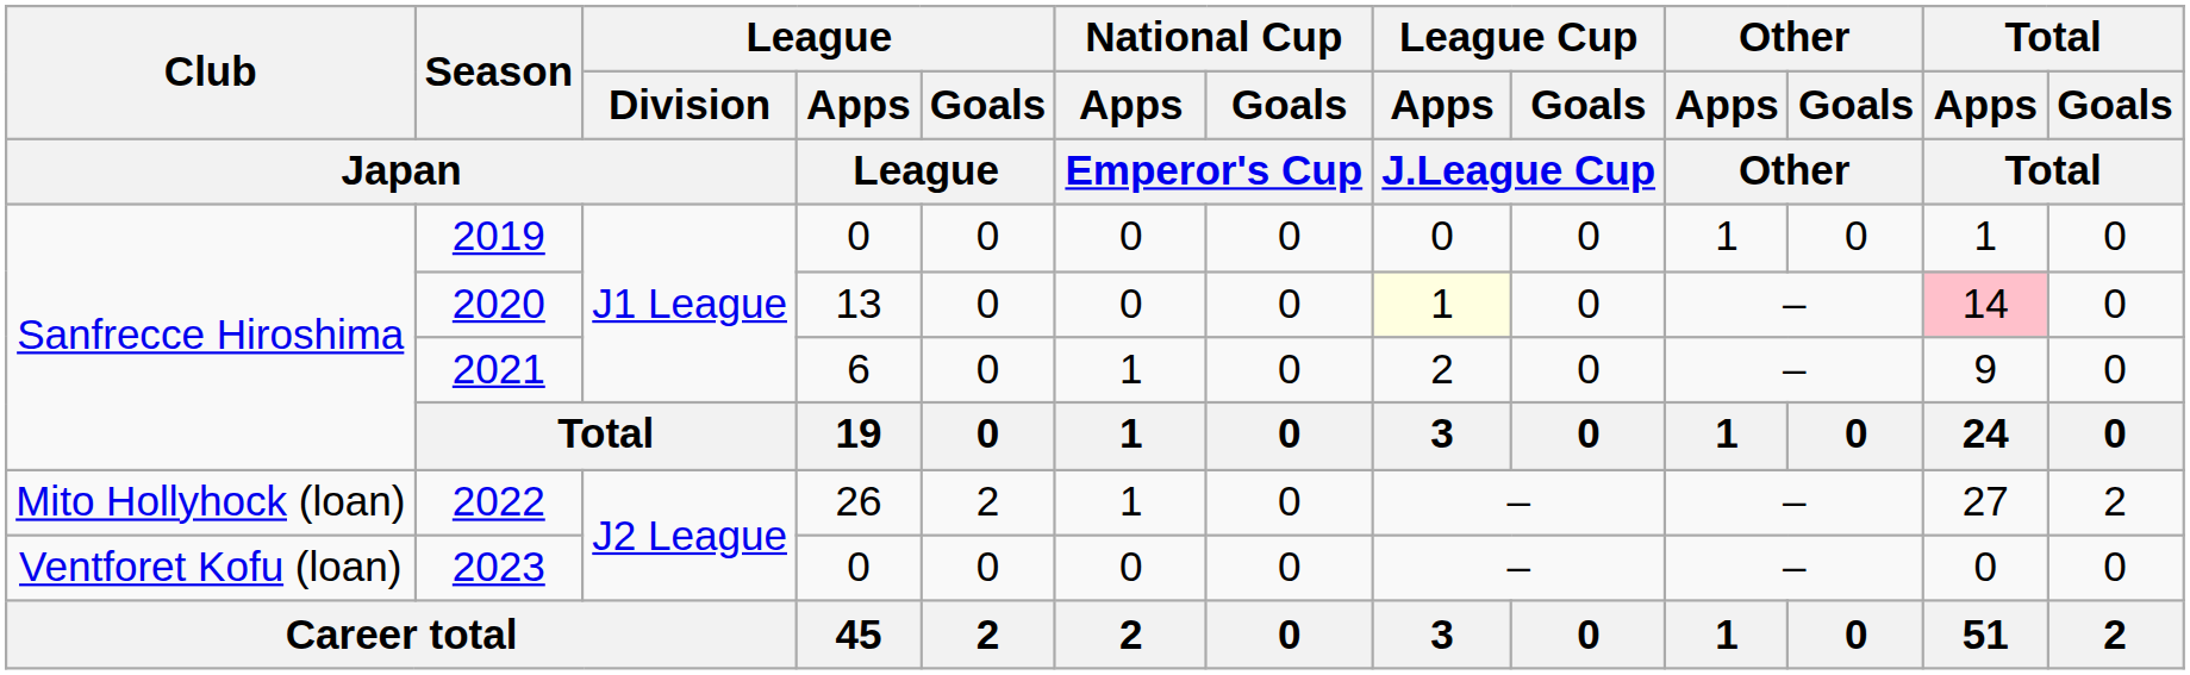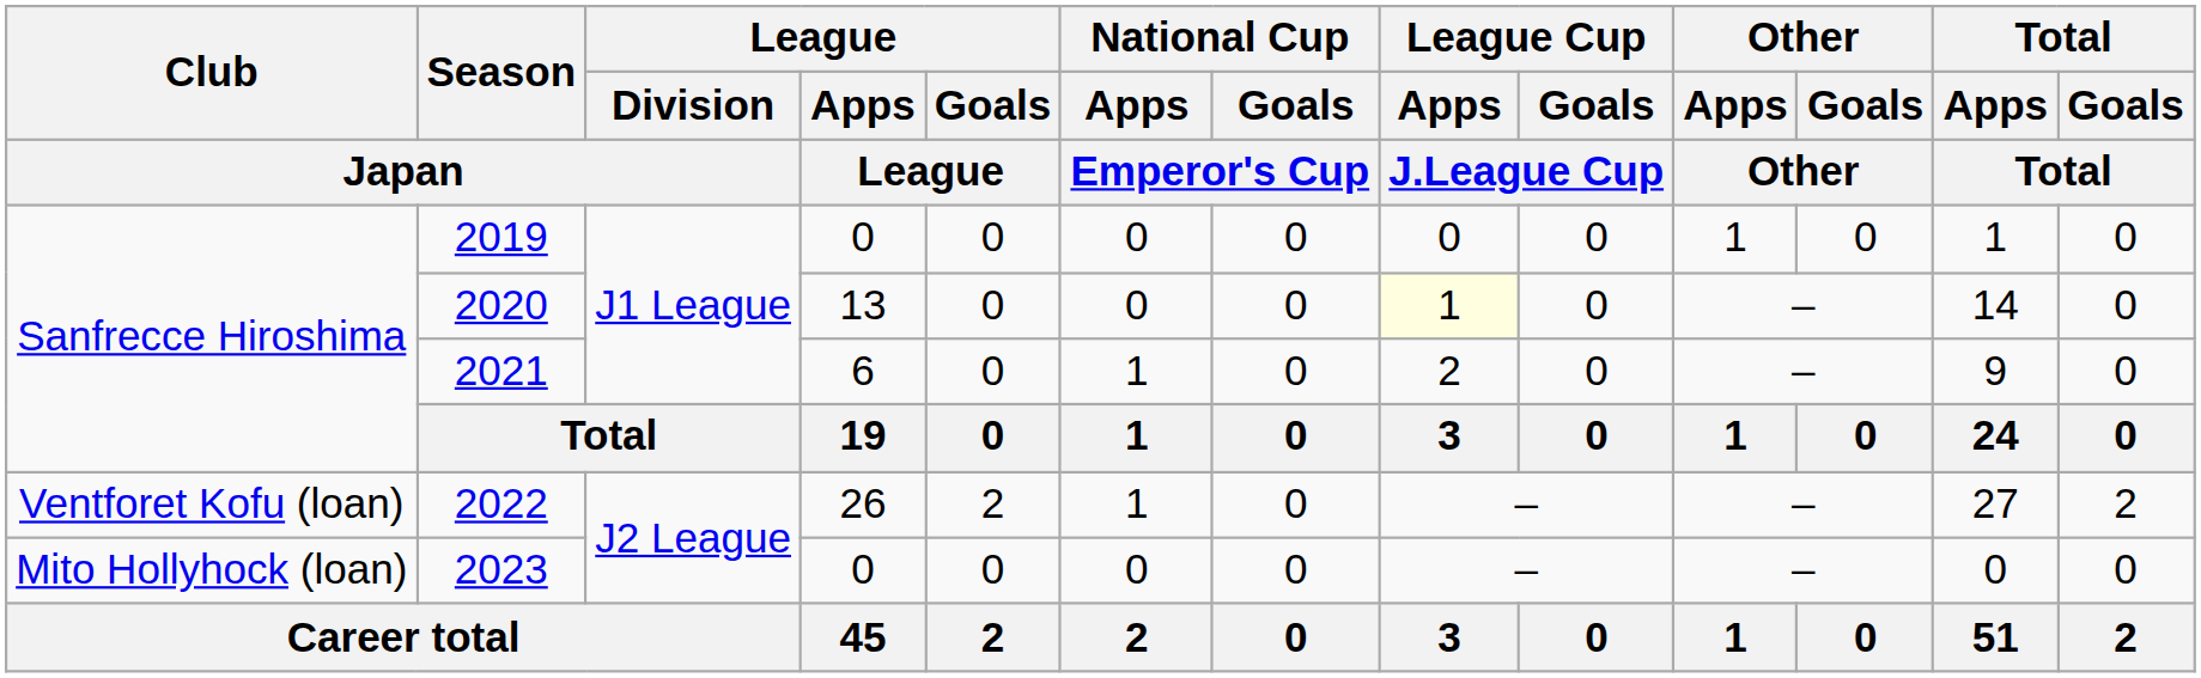2020 | Total / Apps / Total: pink background -> no background
2022 | Club / Japan: Mito Hollyhock (loan) -> Ventforet Kofu (loan)
2023 | Club / Japan: Ventforet Kofu (loan) -> Mito Hollyhock (loan)
